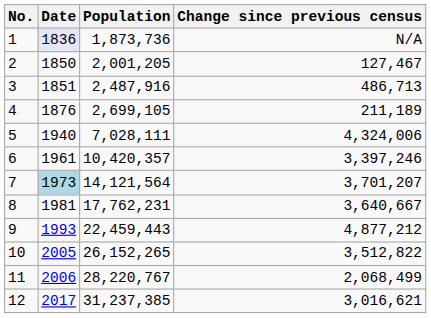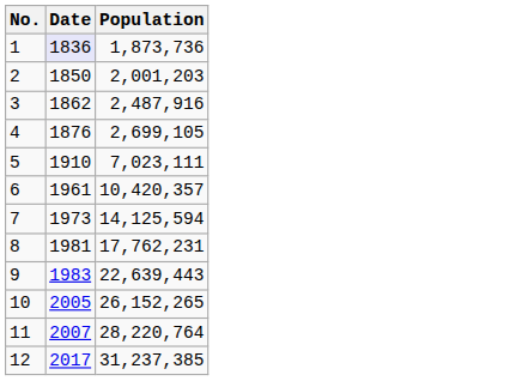- column: Change since previous census | N/A | 127,467 | 486,713 | 211,189 | 4,324,006 | 3,397,246 | 3,701,207 | 3,640,667 | 4,877,212 | 3,512,822 | 2,068,499 | 3,016,621
2 | Population: 2,001,205 -> 2,001,203
3 | Date: 1851 -> 1862
5 | Date: 1940 -> 1910
5 | Population: 7,028,111 -> 7,023,111
7 | Date: lightblue background -> no background
7 | Population: 14,121,564 -> 14,125,594
9 | Date: 1993 -> 1983
9 | Population: 22,459,443 -> 22,639,443
11 | Date: 2006 -> 2007
11 | Population: 28,220,767 -> 28,220,764
